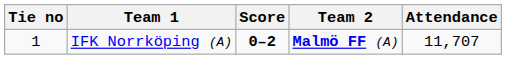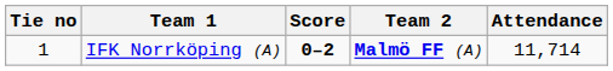IFK Norrköping (A) | Attendance: 11,707 -> 11,714
